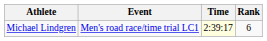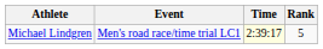Michael Lindgren | Rank: 6 -> 5
